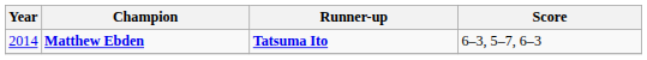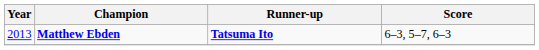Matthew Ebden | Year: 2014 -> 2013
